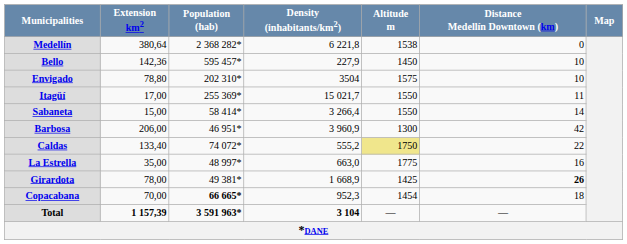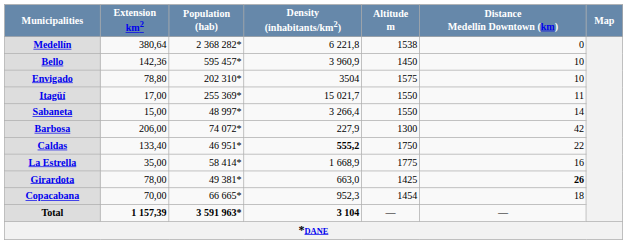Bello | Density (inhabitants/km2): 227,9 -> 3 960,9
Sabaneta | Population (hab): 58 414* -> 48 997*
Barbosa | Population (hab): 46 951* -> 74 072*
Barbosa | Density (inhabitants/km2): 3 960,9 -> 227,9
Caldas | Population (hab): 74 072* -> 46 951*
Caldas | Density (inhabitants/km2): normal -> bold
Caldas | Altitude m: khaki background -> no background
La Estrella | Population (hab): 48 997* -> 58 414*
La Estrella | Density (inhabitants/km2): 663,0 -> 1 668,9
Girardota | Density (inhabitants/km2): 1 668,9 -> 663,0
Copacabana | Population (hab): bold -> normal
